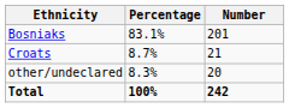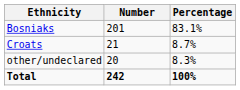columns swapped: Number <-> Percentage
